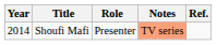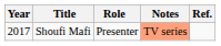Shoufi Mafi | Year: 2014 -> 2017
